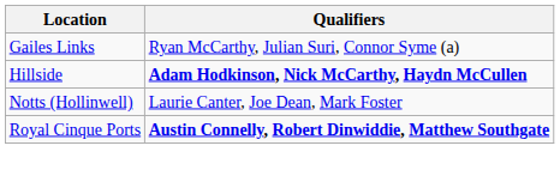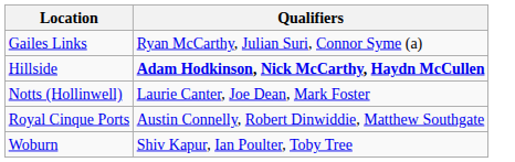Royal Cinque Ports | Qualifiers: bold -> normal
+ row: Woburn | Shiv Kapur, Ian Poulter, Toby Tree
